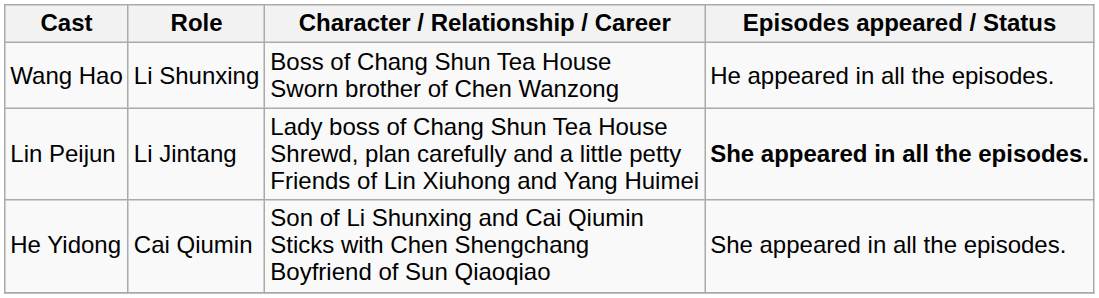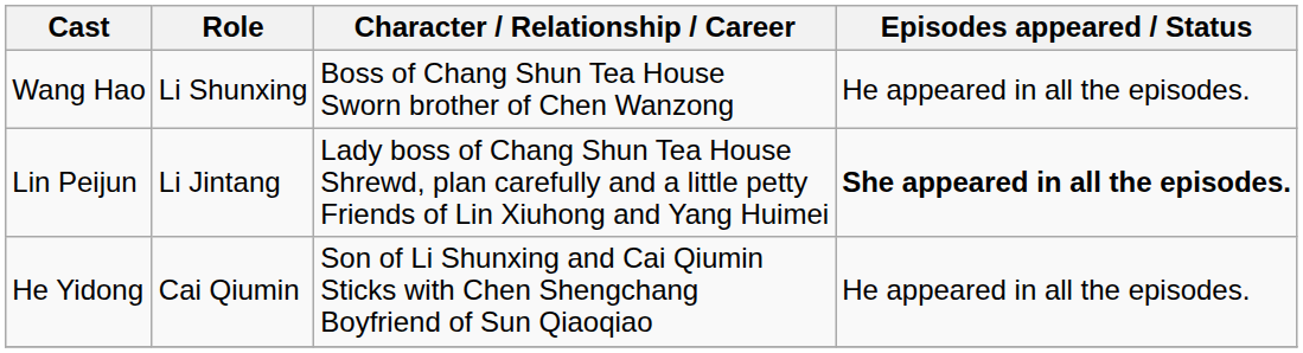He Yidong | Episodes appeared / Status: She appeared in all the episodes. -> He appeared in all the episodes.
